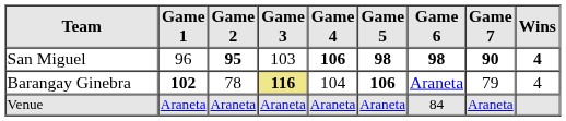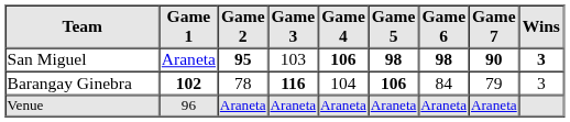San Miguel | Game 1: 96 -> Araneta
San Miguel | Wins: 4 -> 3
Barangay Ginebra | Game 3: khaki background -> no background
Barangay Ginebra | Game 6: Araneta -> 84
Barangay Ginebra | Wins: 4 -> 3
Venue | Game 1: Araneta -> 96
Venue | Game 6: 84 -> Araneta
